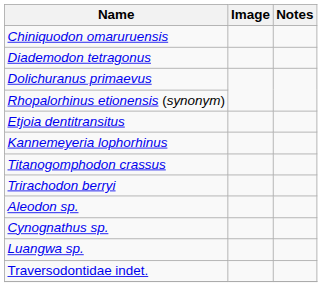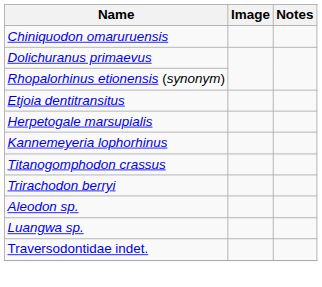- row: Diademodon tetragonus
+ row: Herpetogale marsupialis
- row: Cynognathus sp.
